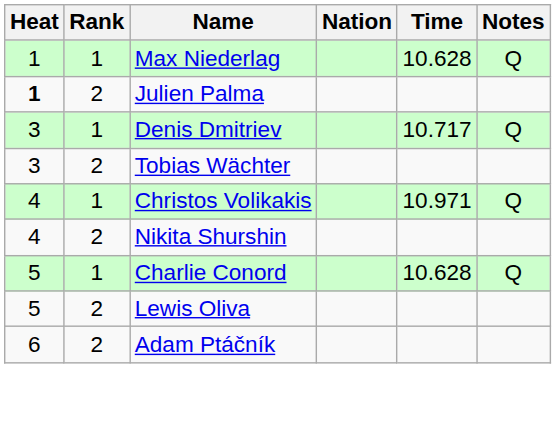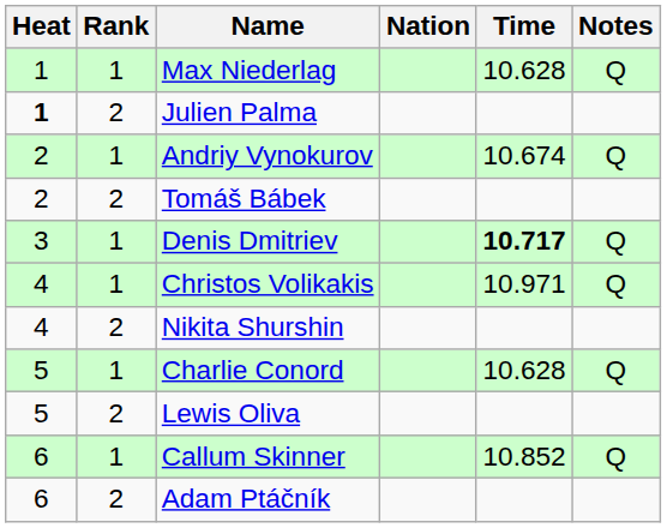+ row: 2 | 1 | Andriy Vynokurov | 10.674 | Q
+ row: 2 | 2 | Tomáš Bábek
Denis Dmitriev | Time: normal -> bold
- row: 3 | 2 | Tobias Wächter
+ row: 6 | 1 | Callum Skinner | 10.852 | Q
